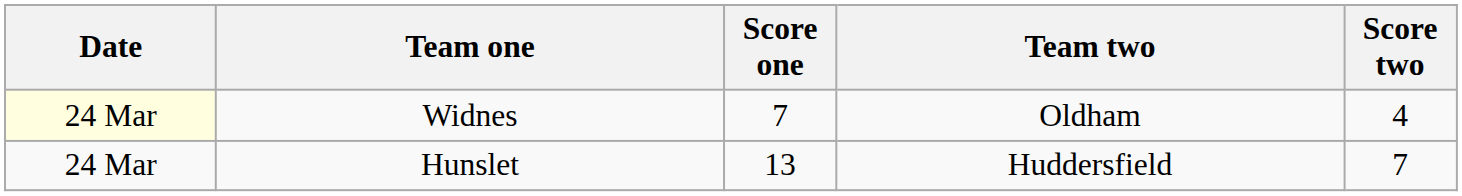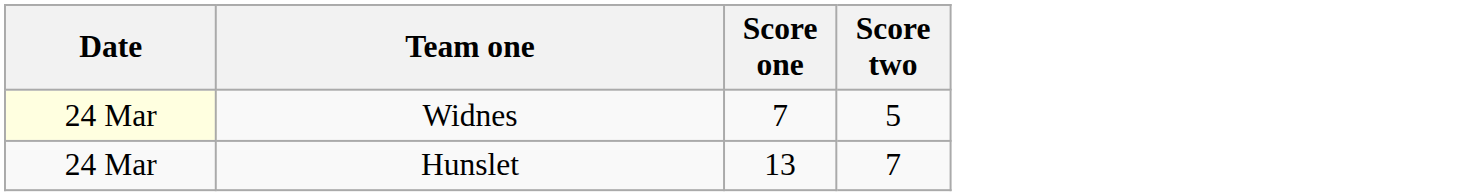- column: Team two | Oldham | Huddersfield
Widnes | Score two: 4 -> 5
